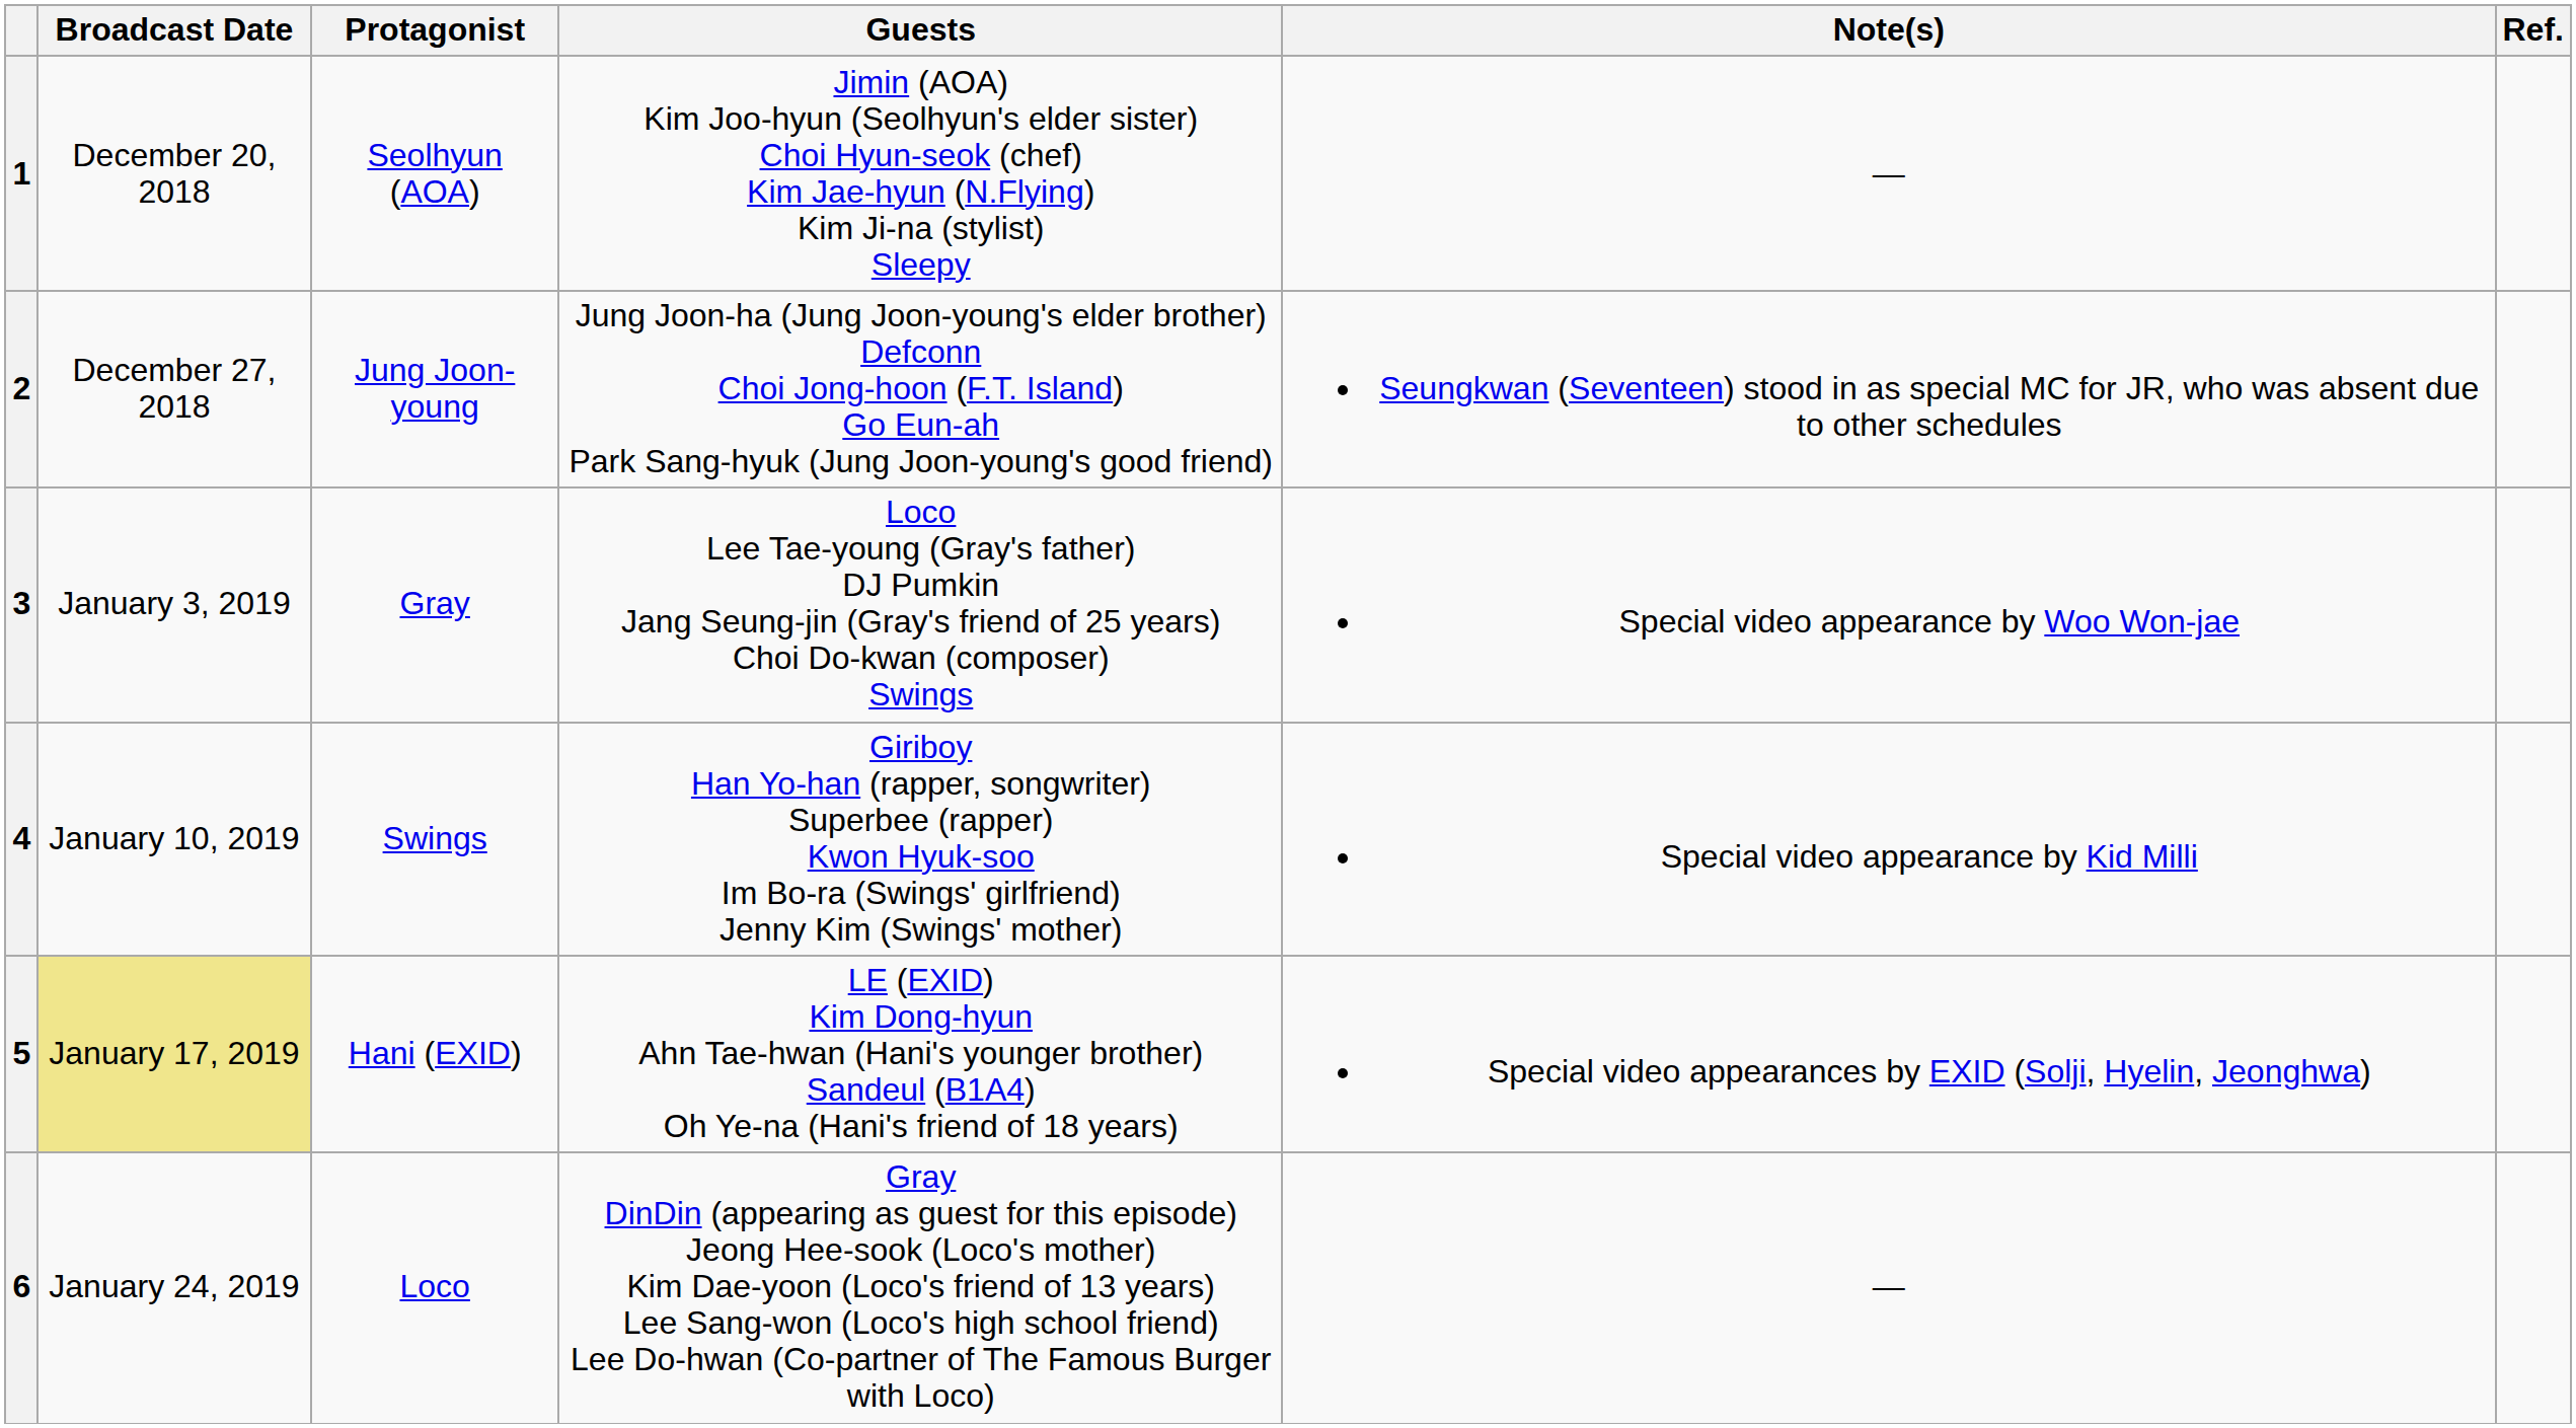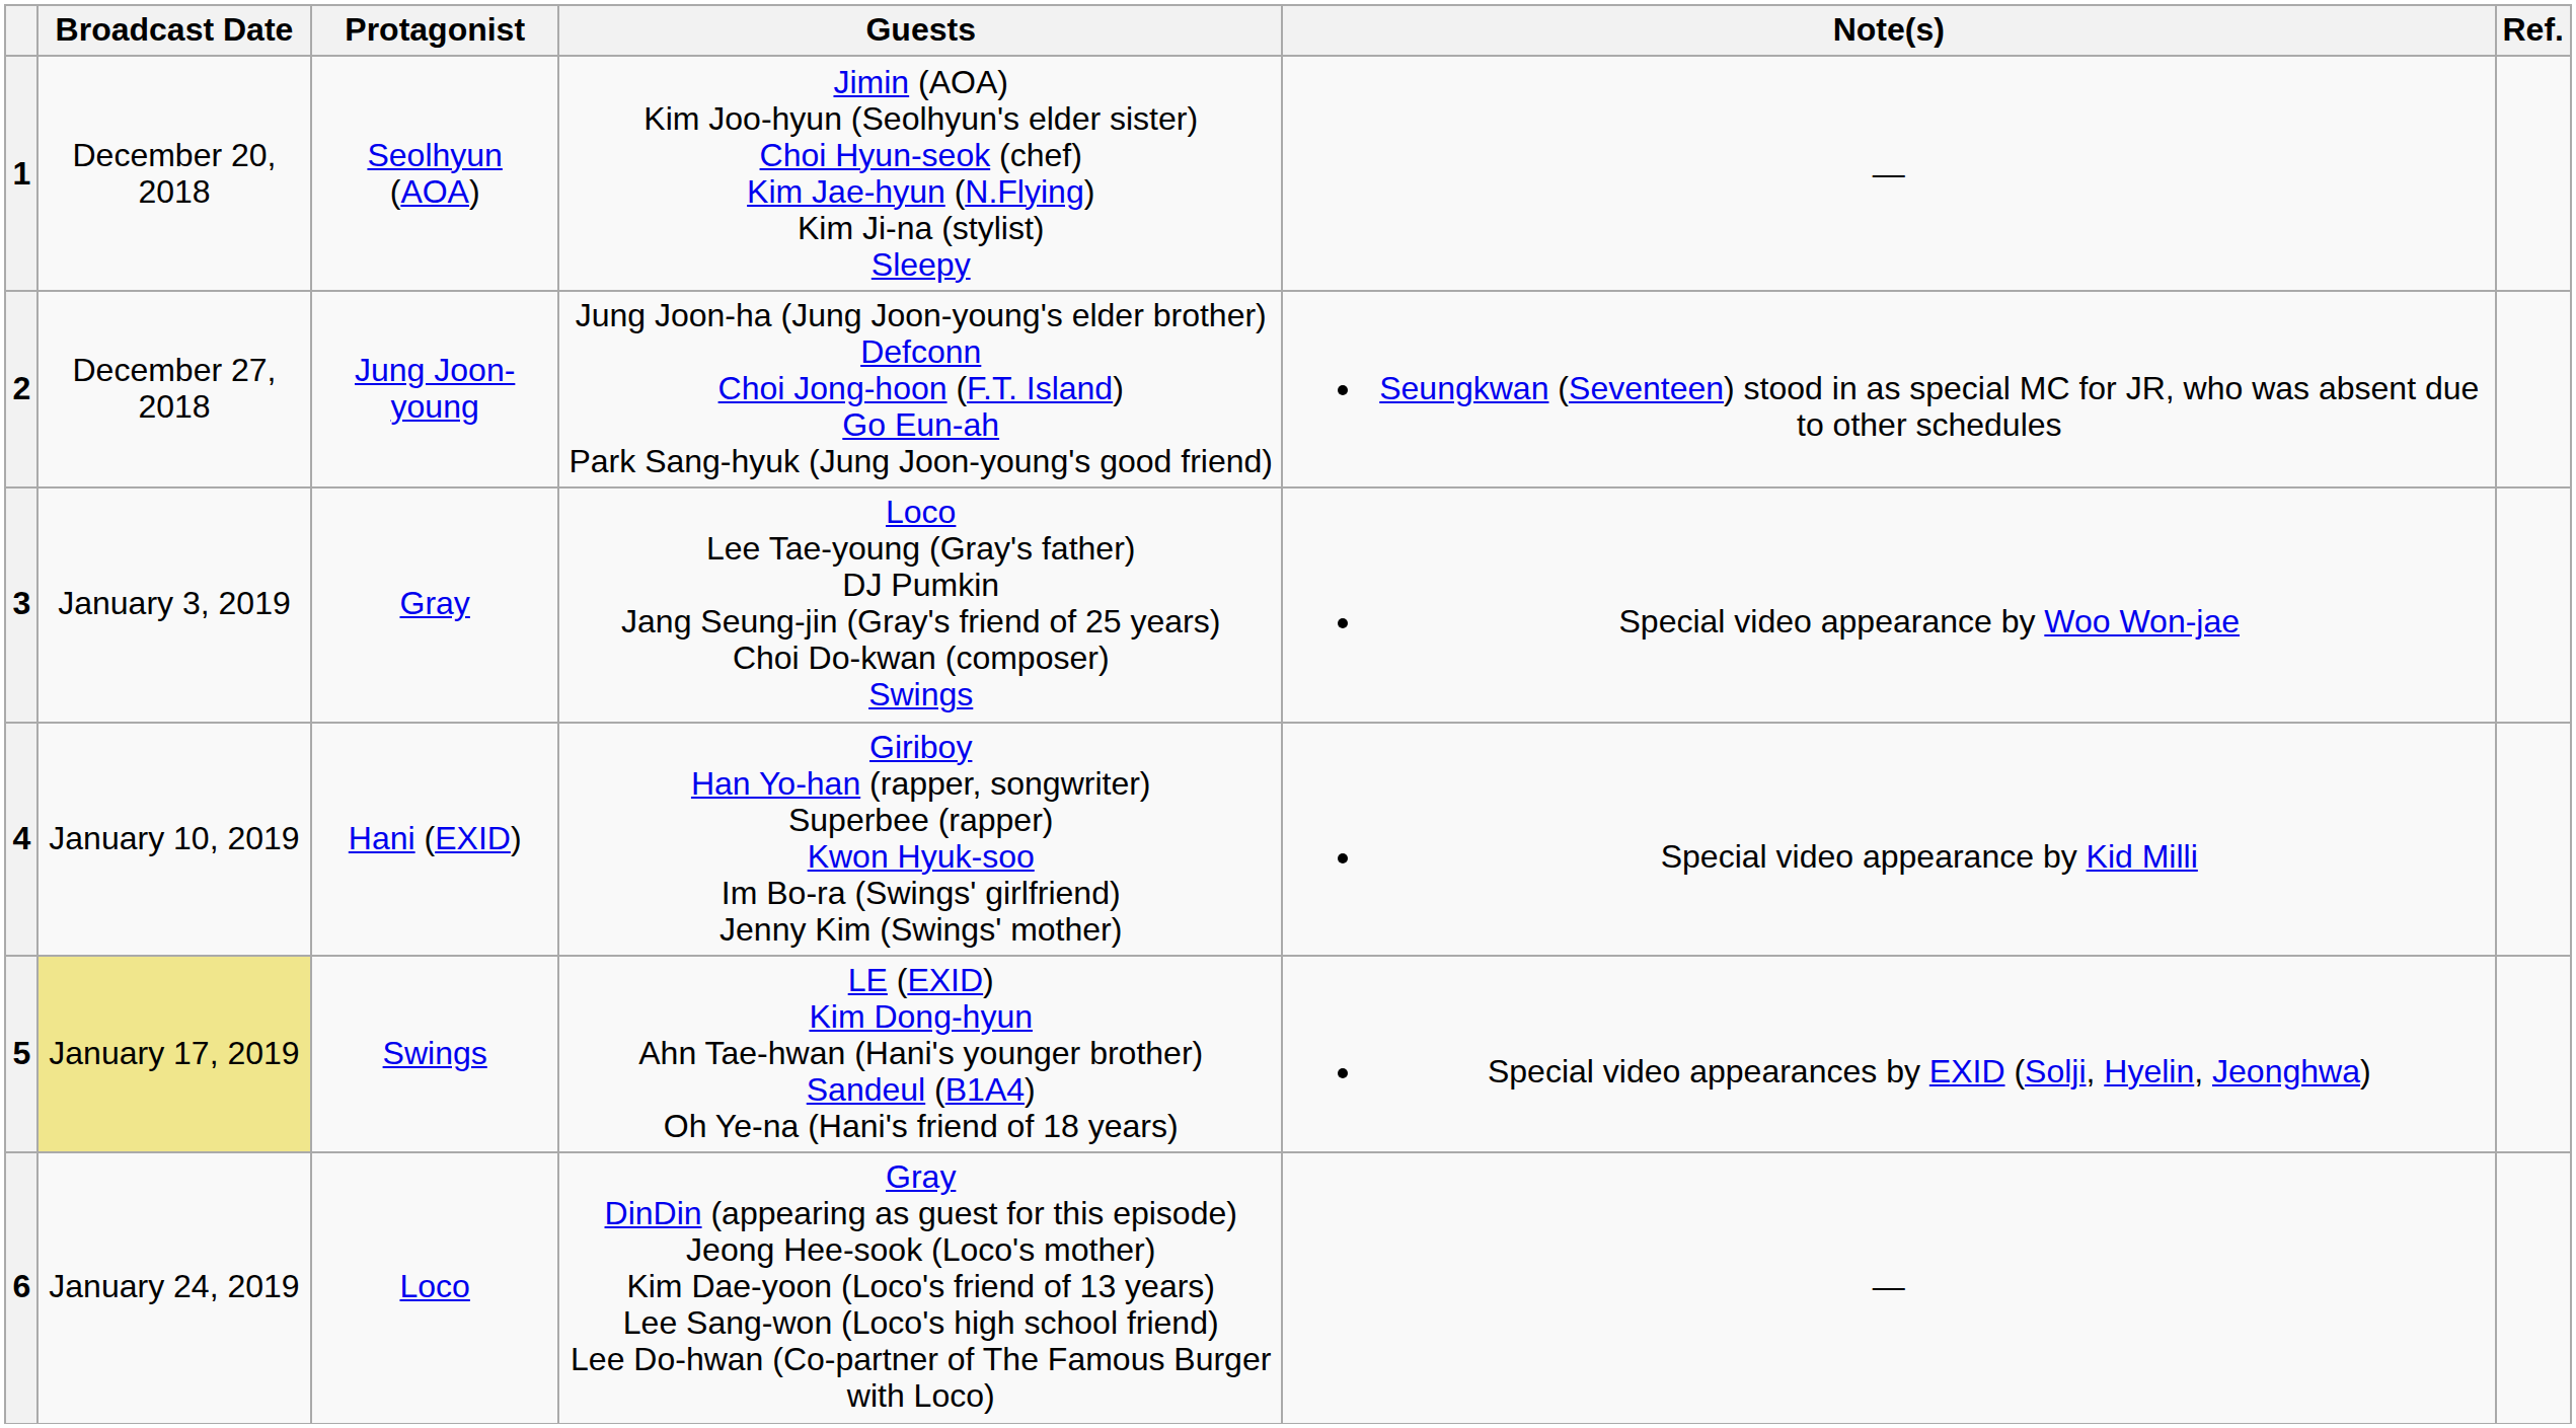4 | Protagonist: Swings -> Hani (EXID)
5 | Protagonist: Hani (EXID) -> Swings
